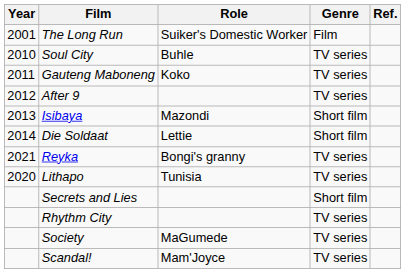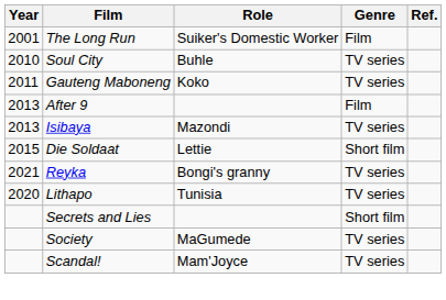After 9 | Year: 2012 -> 2013
After 9 | Genre: TV series -> Film
Isibaya | Genre: Short film -> TV series
Die Soldaat | Year: 2014 -> 2015
- row: Rhythm City | TV series
